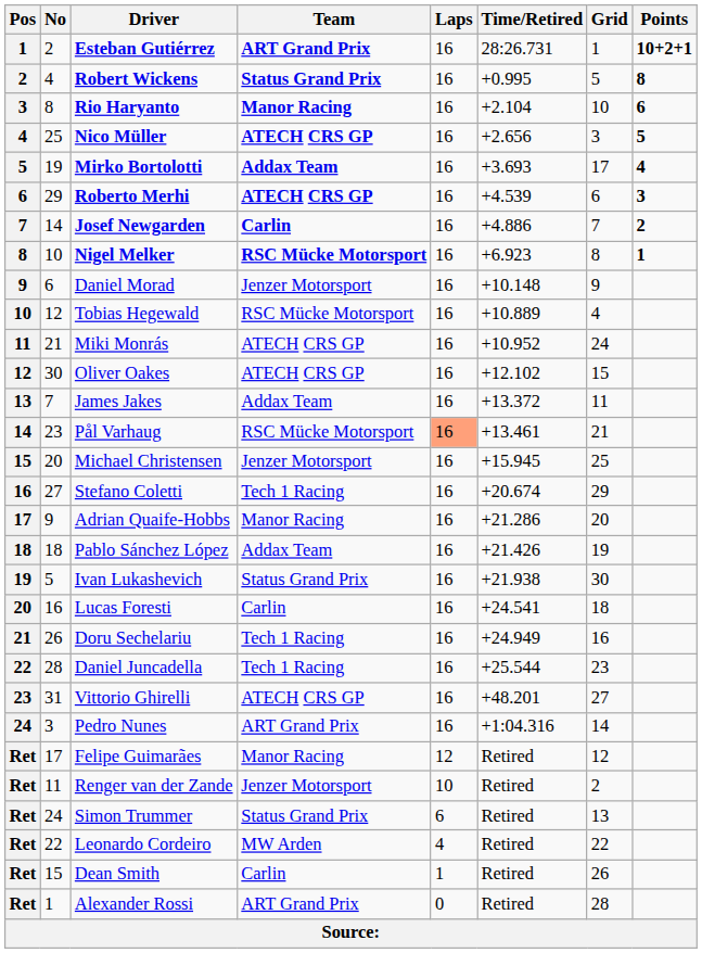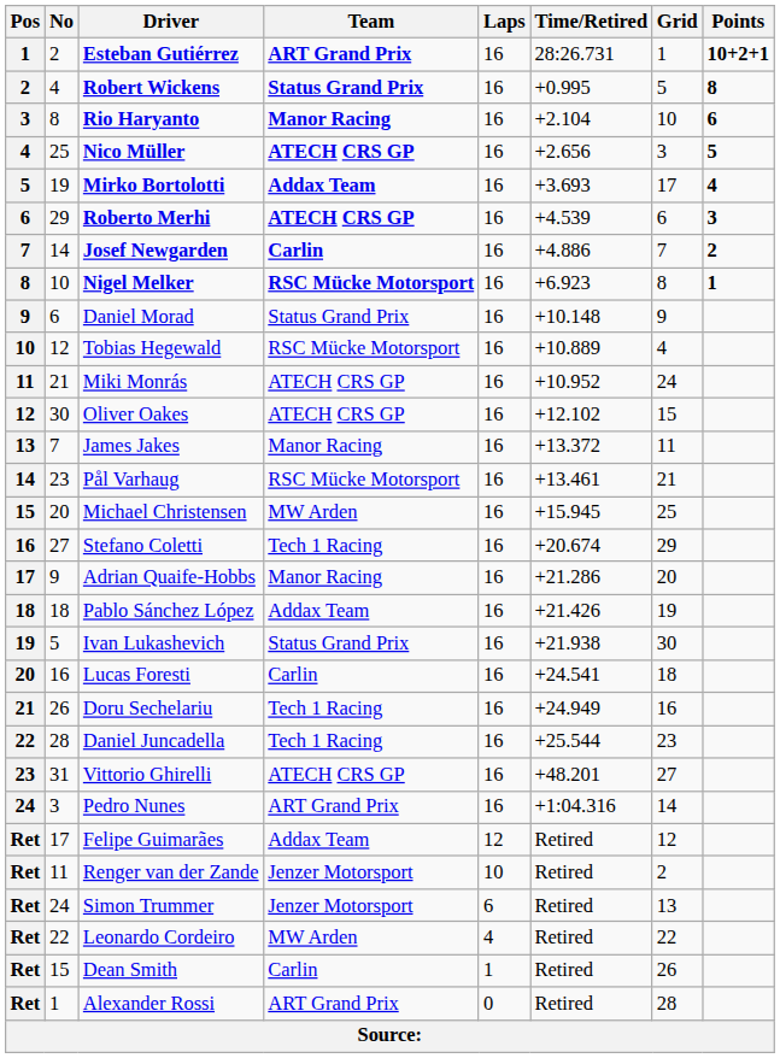Daniel Morad | Team: Jenzer Motorsport -> Status Grand Prix
James Jakes | Team: Addax Team -> Manor Racing
Pål Varhaug | Laps: lightsalmon background -> no background
Michael Christensen | Team: Jenzer Motorsport -> MW Arden
Felipe Guimarães | Team: Manor Racing -> Addax Team
Simon Trummer | Team: Status Grand Prix -> Jenzer Motorsport
